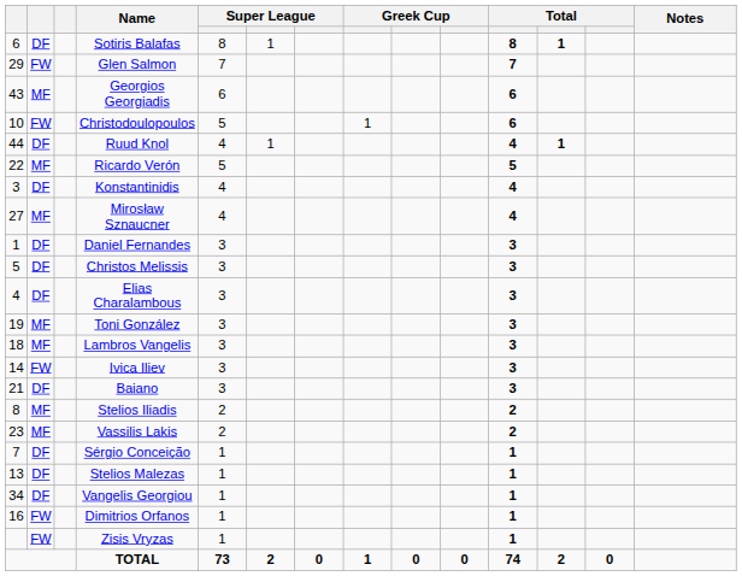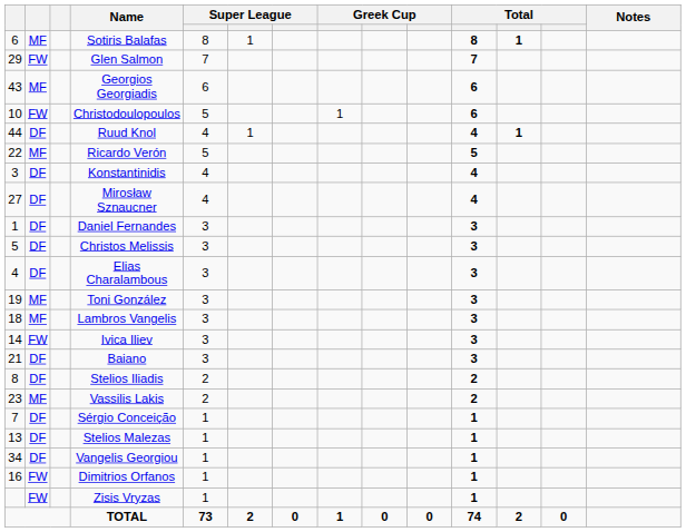Sotiris Balafas | column 2: DF -> MF
Mirosław Sznaucner | column 2: MF -> DF
Stelios Iliadis | column 2: MF -> DF
